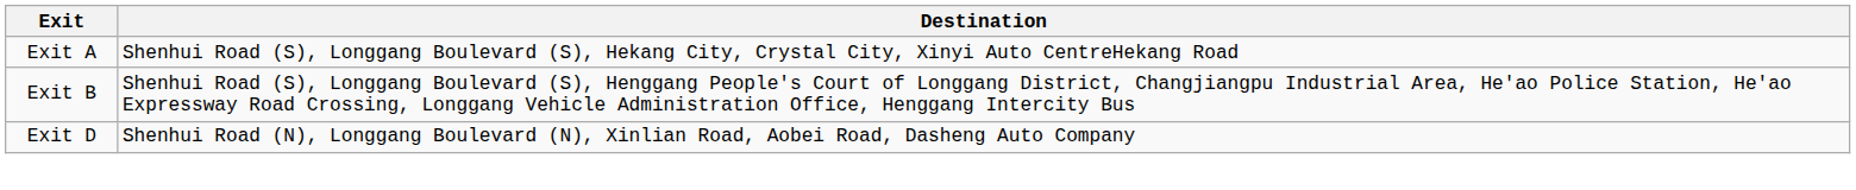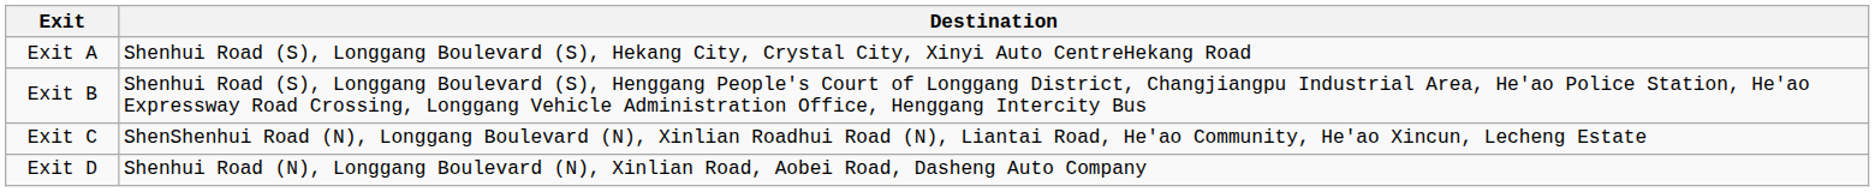+ row: Exit C | ShenShenhui Road (N), Longgang Boulevard (N), Xinlian Roadhui Road (N), Liantai Road, He'ao Community, He'ao Xincun, Lecheng Estate
